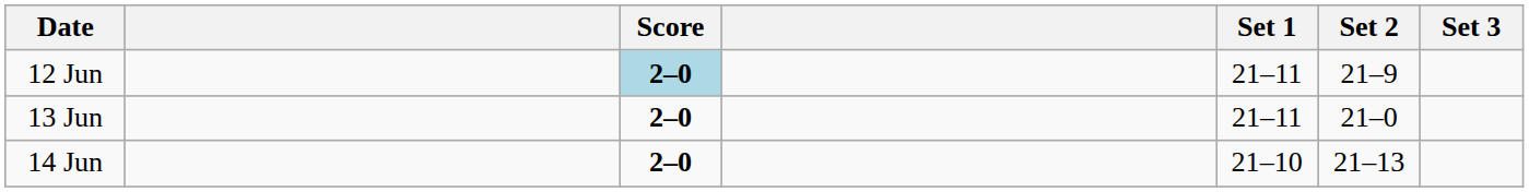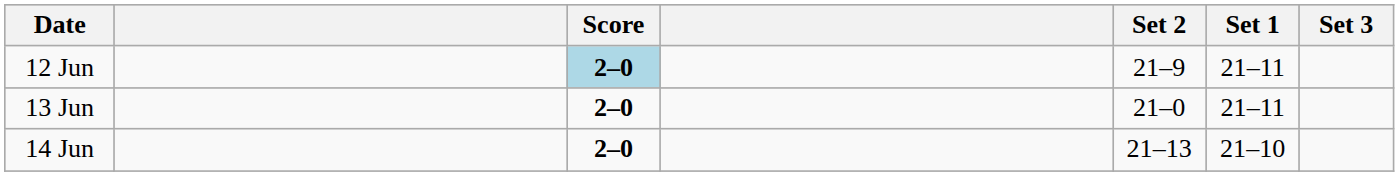columns swapped: Set 1 <-> Set 2
